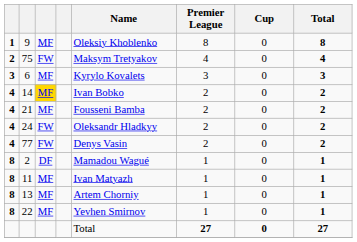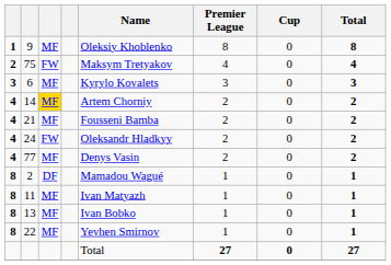14 | Name: Ivan Bobko -> Artem Chorniy
77 | column 3: FW -> MF
13 | Name: Artem Chorniy -> Ivan Bobko
